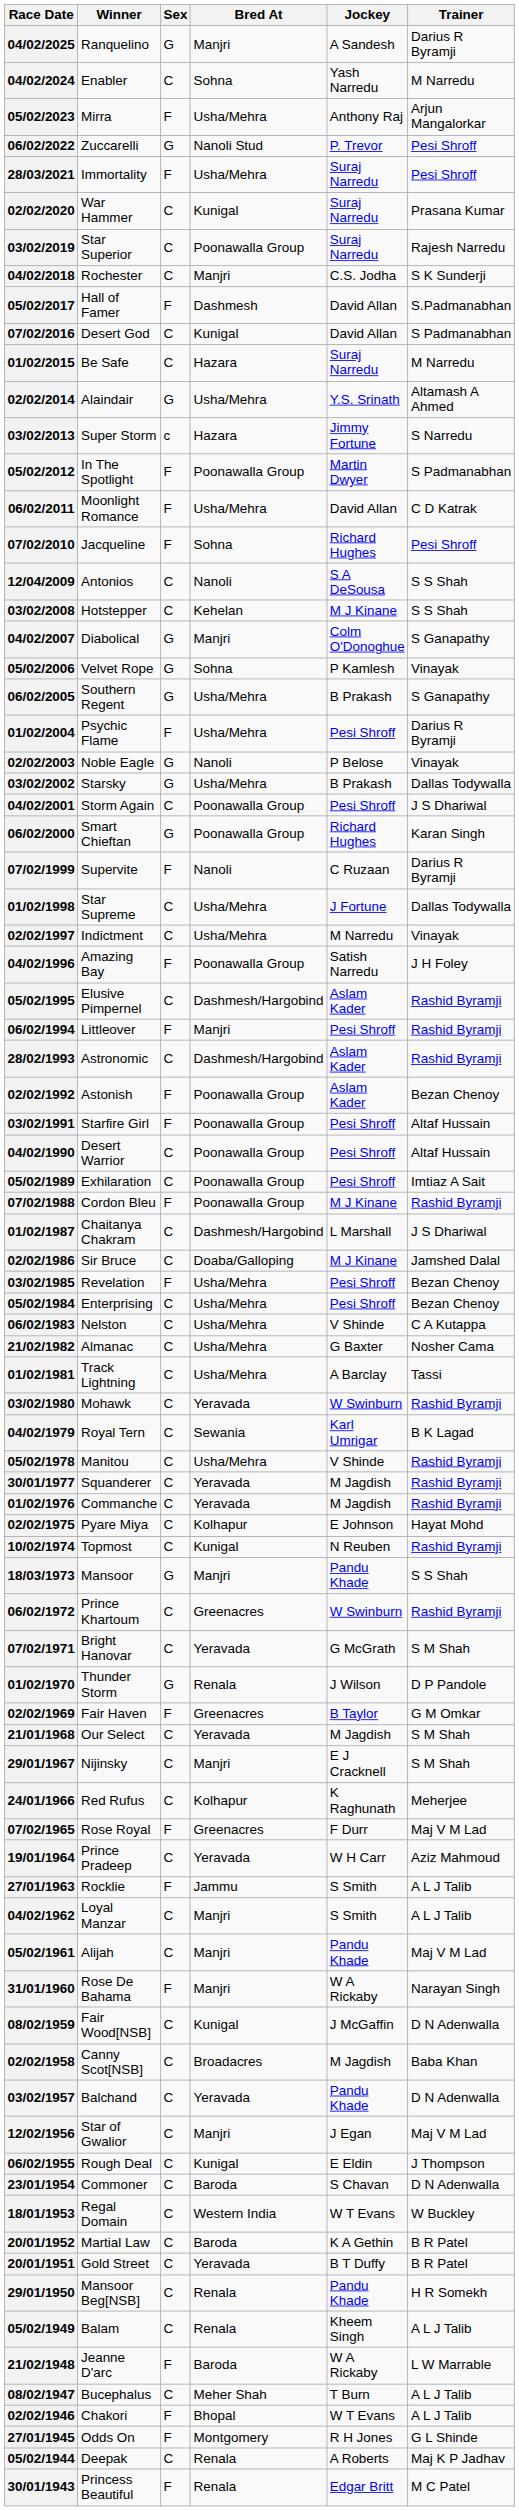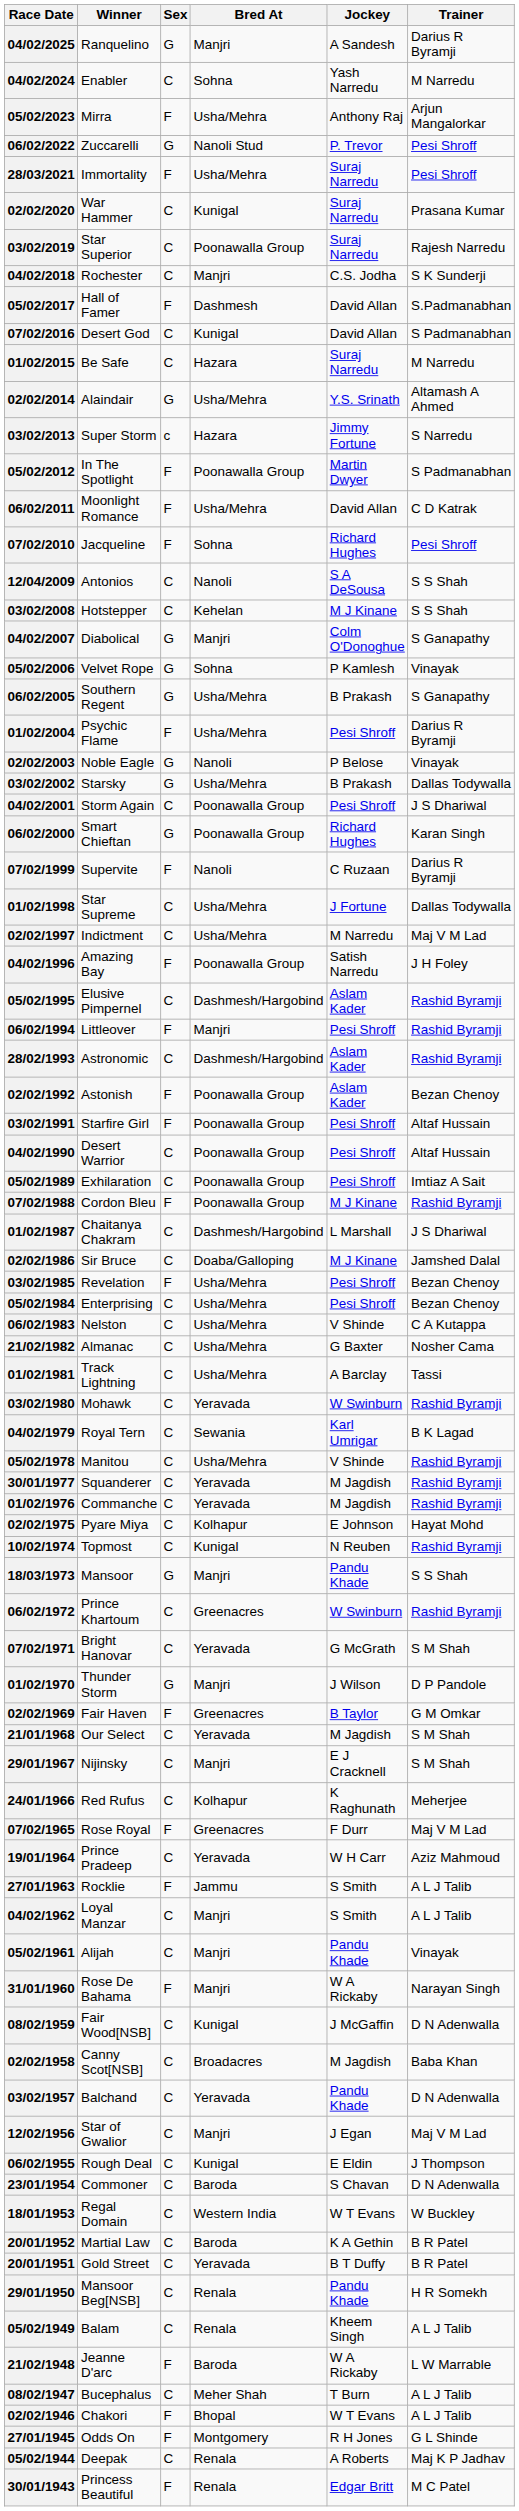02/02/1997 | Trainer: Vinayak -> Maj V M Lad
01/02/1970 | Bred At: Renala -> Manjri
05/02/1961 | Trainer: Maj V M Lad -> Vinayak
